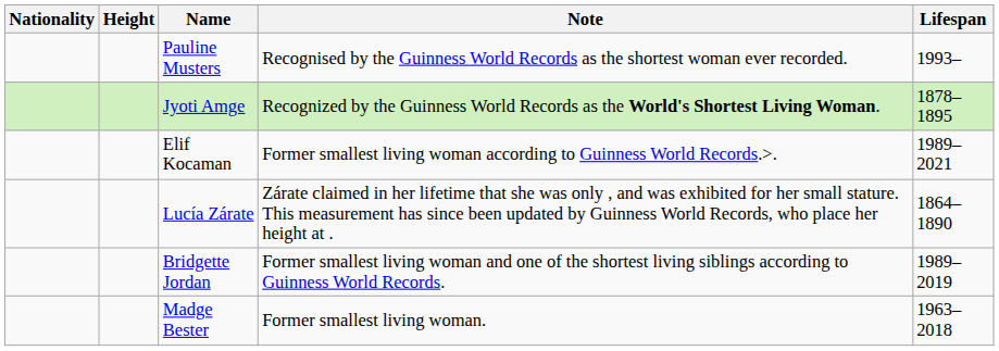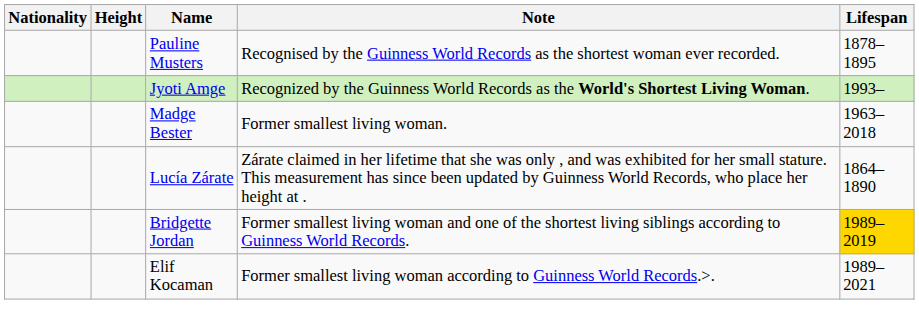Pauline Musters | Lifespan: 1993– -> 1878–1895
Jyoti Amge | Lifespan: 1878–1895 -> 1993–
rows swapped: Madge Bester <-> Elif Kocaman
Bridgette Jordan | Lifespan: no background -> gold background
